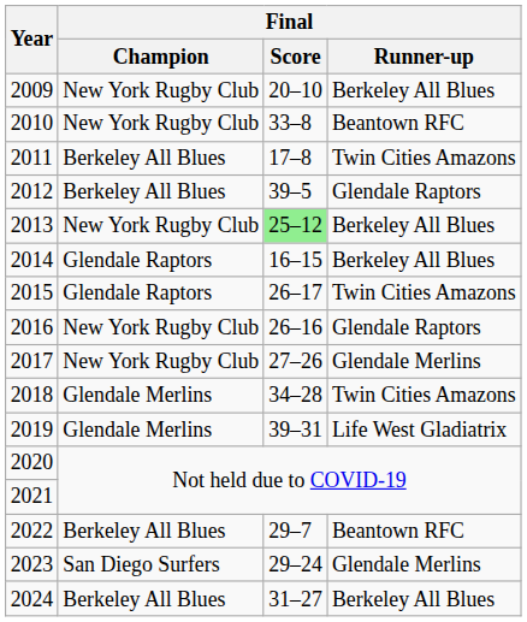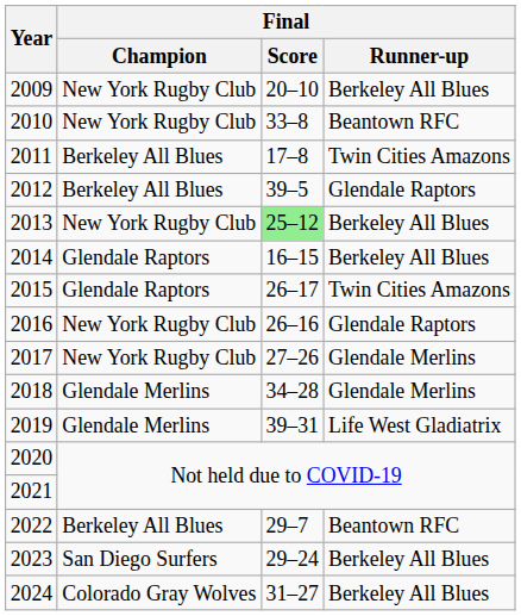2018 | Final / Runner-up: Twin Cities Amazons -> Glendale Merlins
2023 | Final / Runner-up: Glendale Merlins -> Berkeley All Blues
2024 | Final / Champion: Berkeley All Blues -> Colorado Gray Wolves
